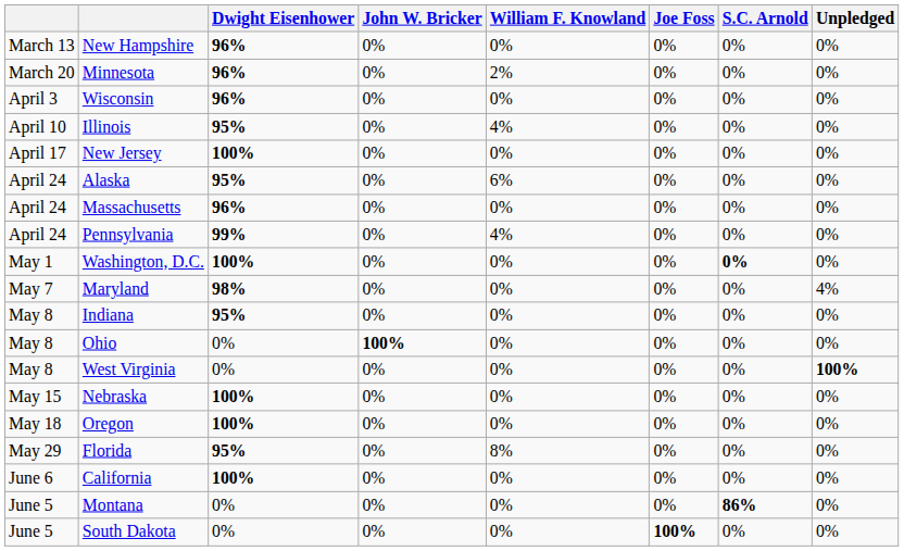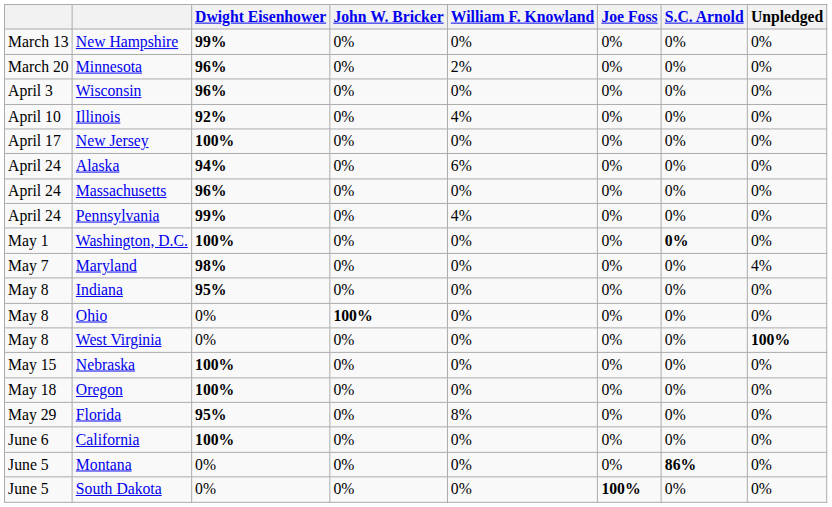New Hampshire | Dwight Eisenhower: 96% -> 99%
Illinois | Dwight Eisenhower: 95% -> 92%
Alaska | Dwight Eisenhower: 95% -> 94%
